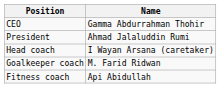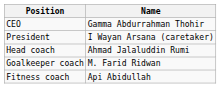President | Name: Ahmad Jalaluddin Rumi -> I Wayan Arsana (caretaker)
Head coach | Name: I Wayan Arsana (caretaker) -> Ahmad Jalaluddin Rumi
